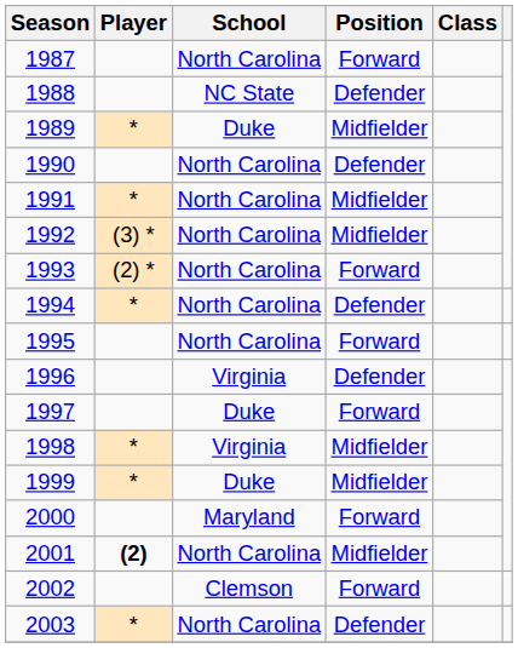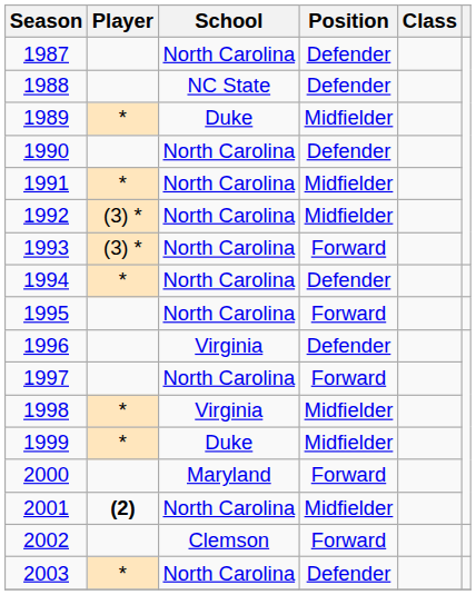1987 | Position: Forward -> Defender
1993 | Player: (2) * -> (3) *
1997 | School: Duke -> North Carolina
